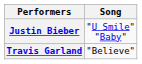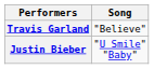rows swapped: Travis Garland <-> Justin Bieber
